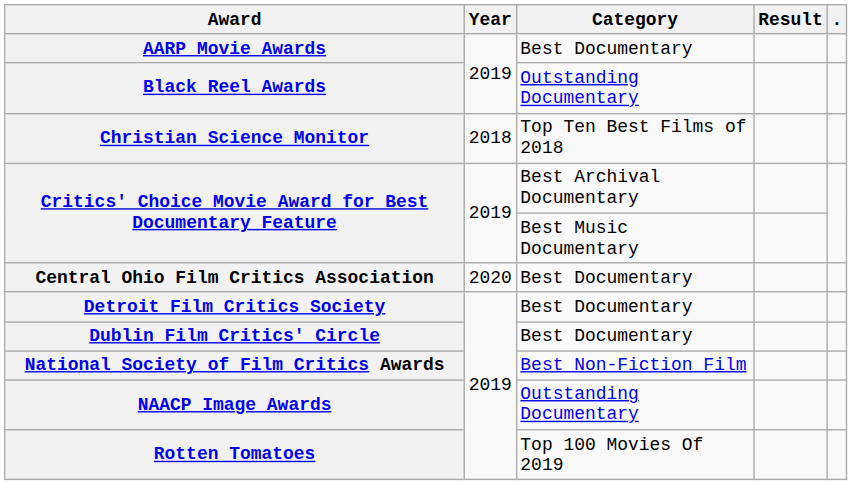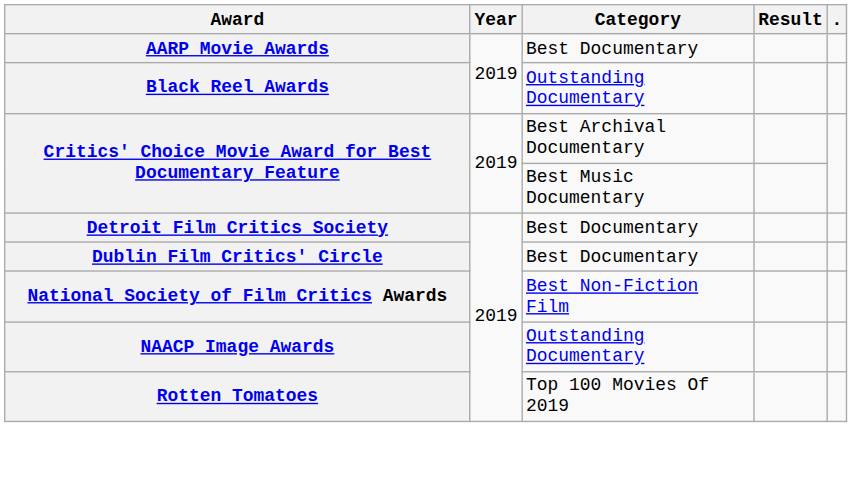- row: Christian Science Monitor | 2018 | Top Ten Best Films of 2018
- row: Central Ohio Film Critics Association | 2020 | Best Documentary
